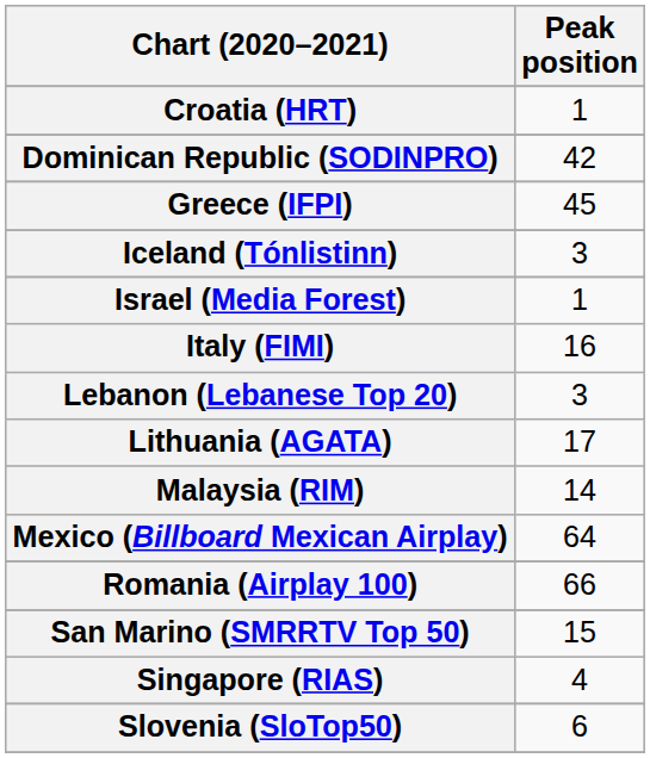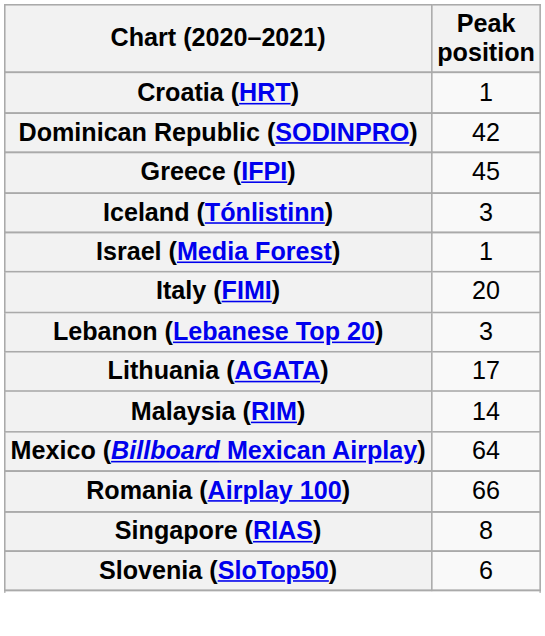Italy (FIMI) | Peak position: 16 -> 20
- row: San Marino (SMRRTV Top 50) | 15
Singapore (RIAS) | Peak position: 4 -> 8
